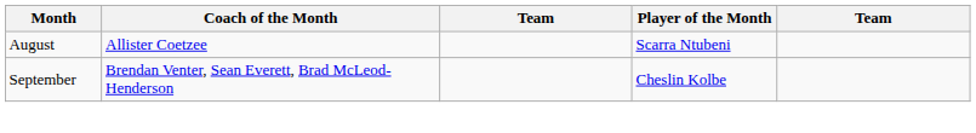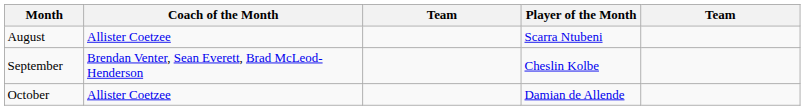+ row: October | Allister Coetzee | Damian de Allende
